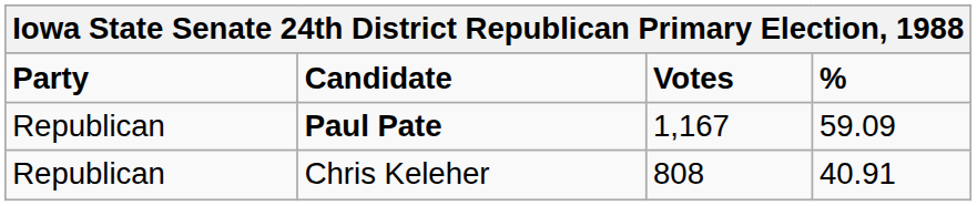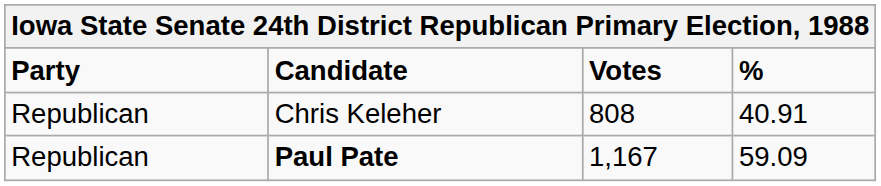rows swapped: Paul Pate <-> Chris Keleher
